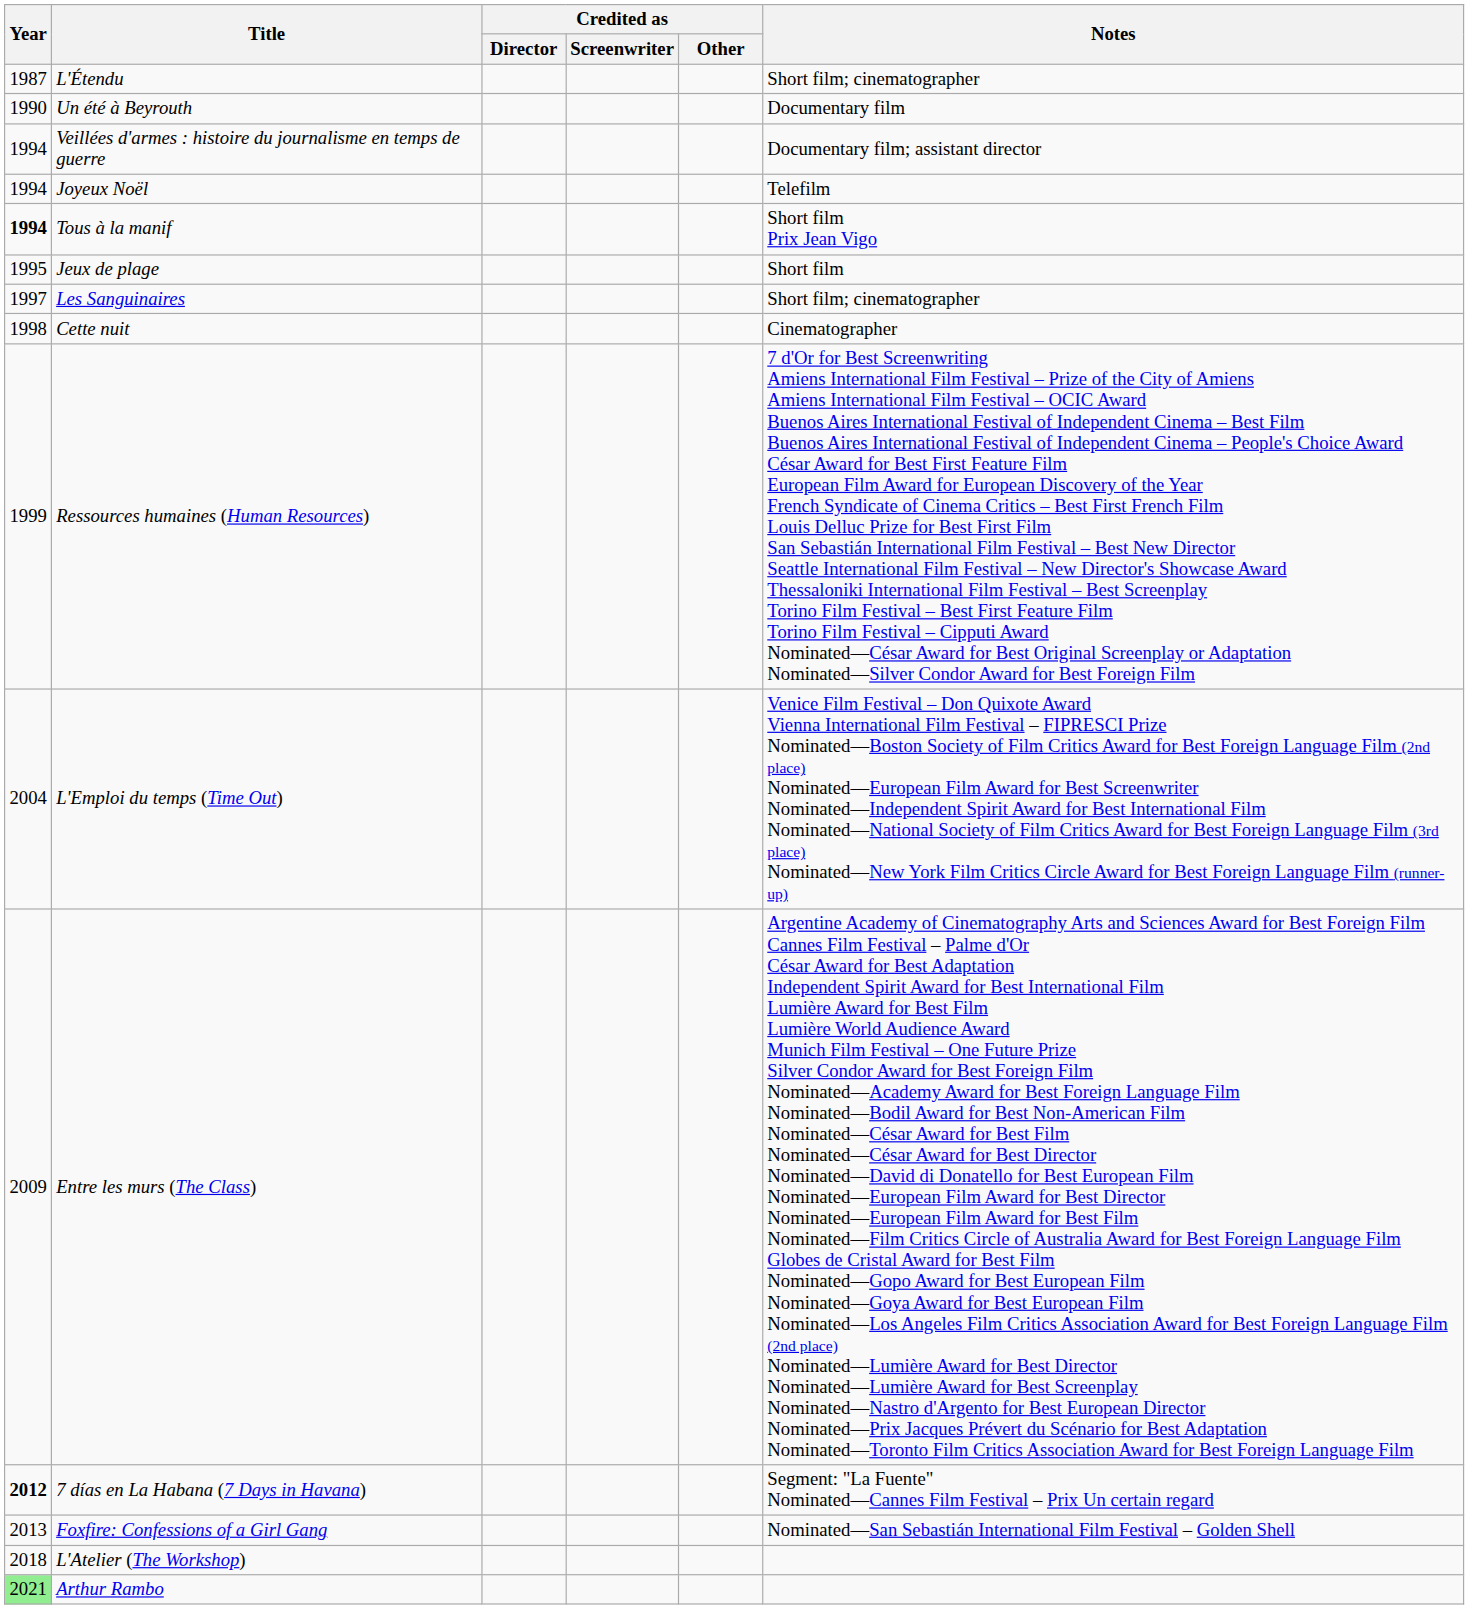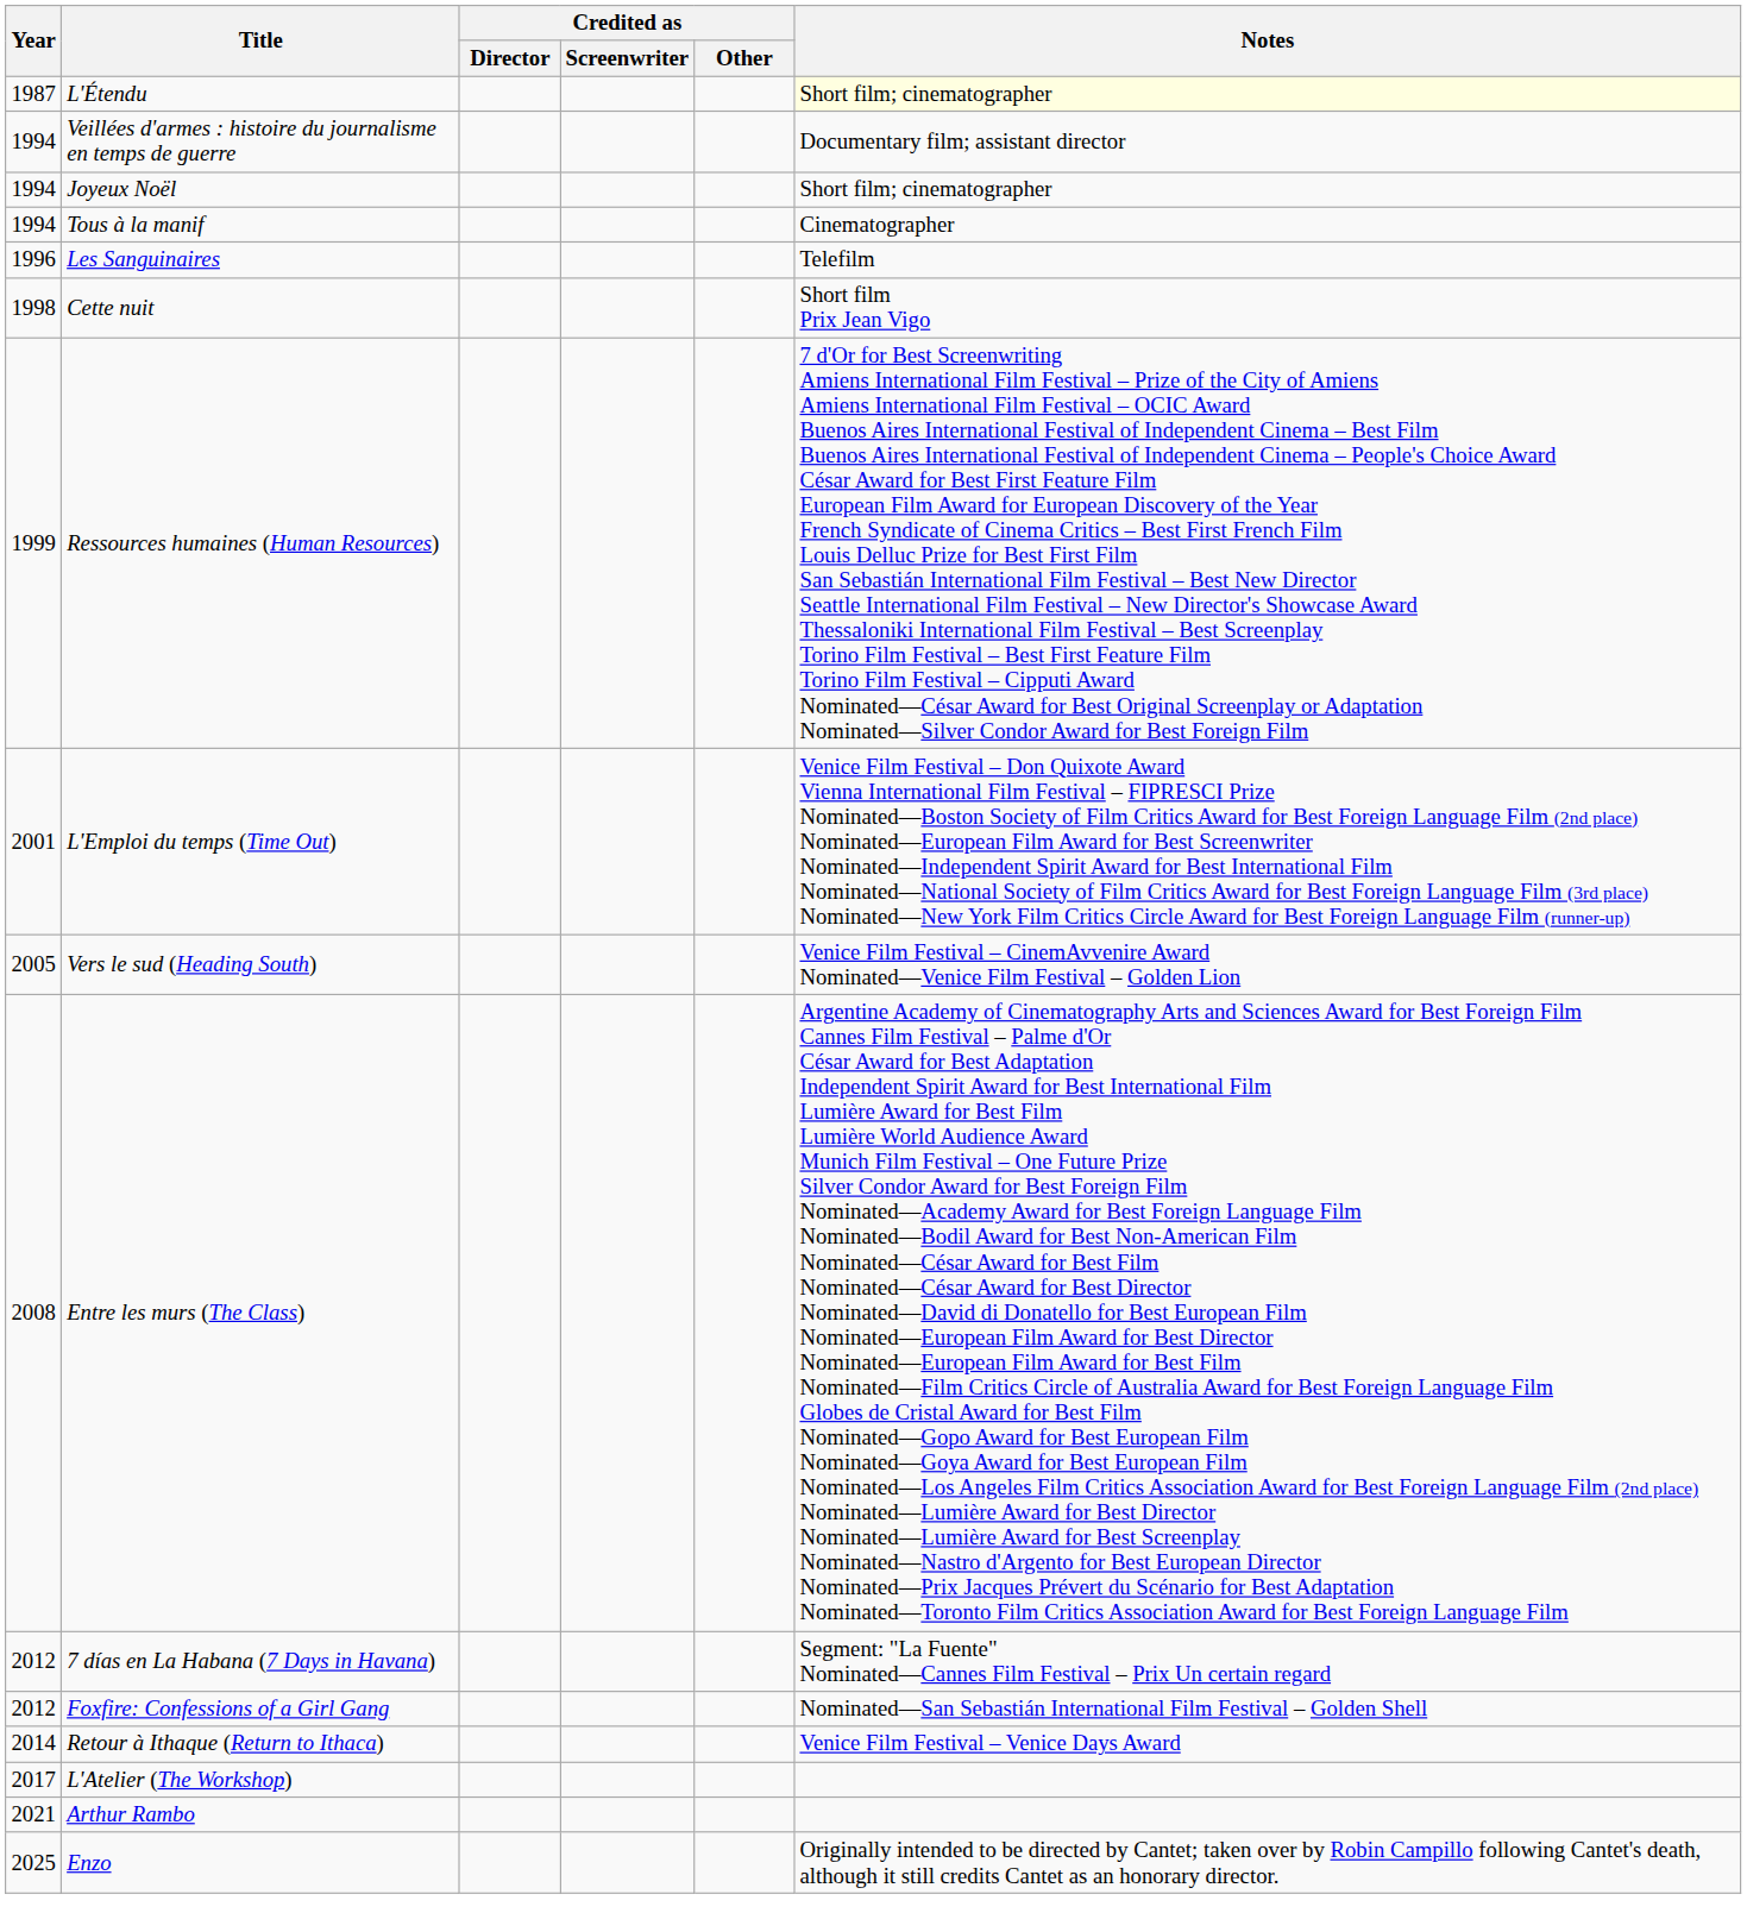L'Étendu | Notes: no background -> lightyellow background
- row: 1990 | Un été à Beyrouth | Documentary film
Joyeux Noël | Notes: Telefilm -> Short film; cinematographer
Tous à la manif | Year: bold -> normal
Tous à la manif | Notes: Short film Prix Jean Vigo -> Cinematographer
- row: 1995 | Jeux de plage | Short film
Les Sanguinaires | Year: 1997 -> 1996
Les Sanguinaires | Notes: Short film; cinematographer -> Telefilm
Cette nuit | Notes: Cinematographer -> Short film Prix Jean Vigo
L'Emploi du temps (Time Out) | Year: 2004 -> 2001
+ row: 2005 | Vers le sud (Heading South) | Venice Film Festival – CinemAvvenire Award Nominated—Venice Film Festival – Golden Lion
Entre les murs (The Class) | Year: 2009 -> 2008
7 días en La Habana (7 Days in Havana) | Year: bold -> normal
Foxfire: Confessions of a Girl Gang | Year: 2013 -> 2012
+ row: 2014 | Retour à Ithaque (Return to Ithaca) | Venice Film Festival – Venice Days Award
L'Atelier (The Workshop) | Year: 2018 -> 2017
Arthur Rambo | Year: lightgreen background -> no background
+ row: 2025 | Enzo | Originally intended to be directed by Cantet; taken over by Robin Campillo following Cantet's death, although it still credits Cantet as an honorary director.
